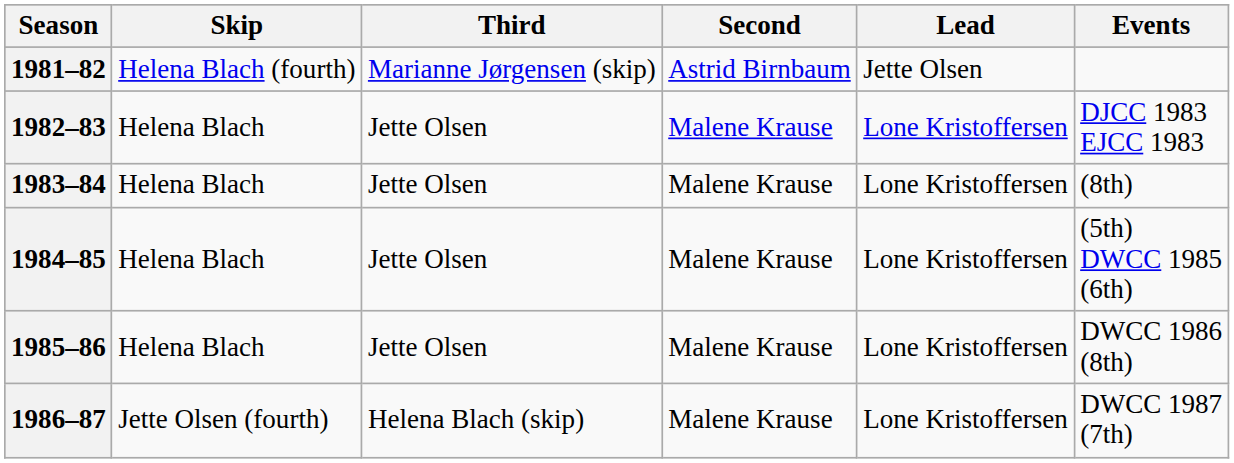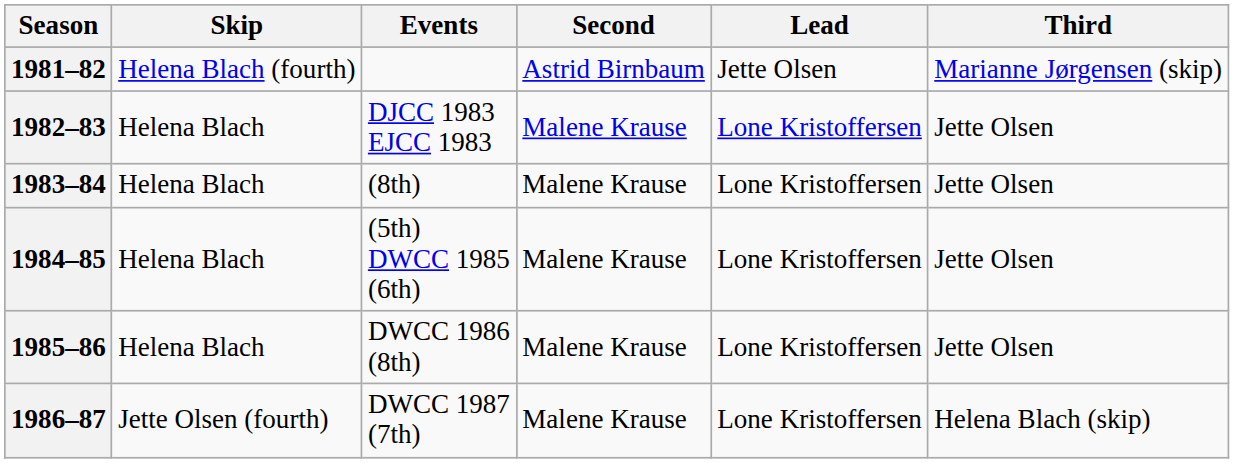columns swapped: Third <-> Events
